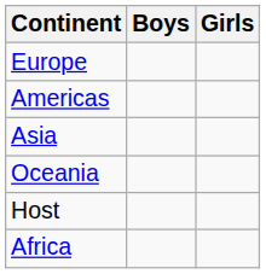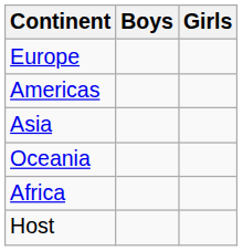rows swapped: Africa <-> Host
